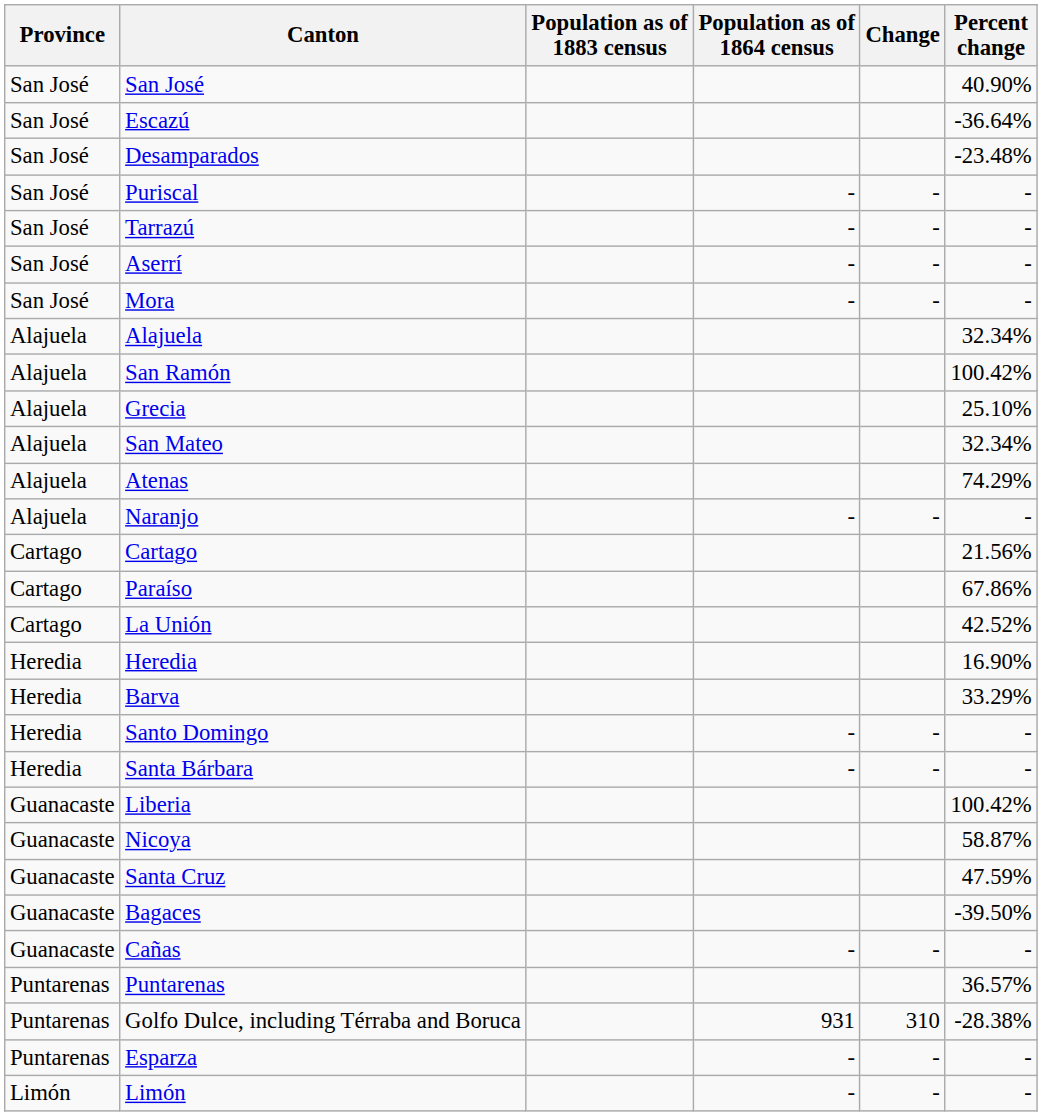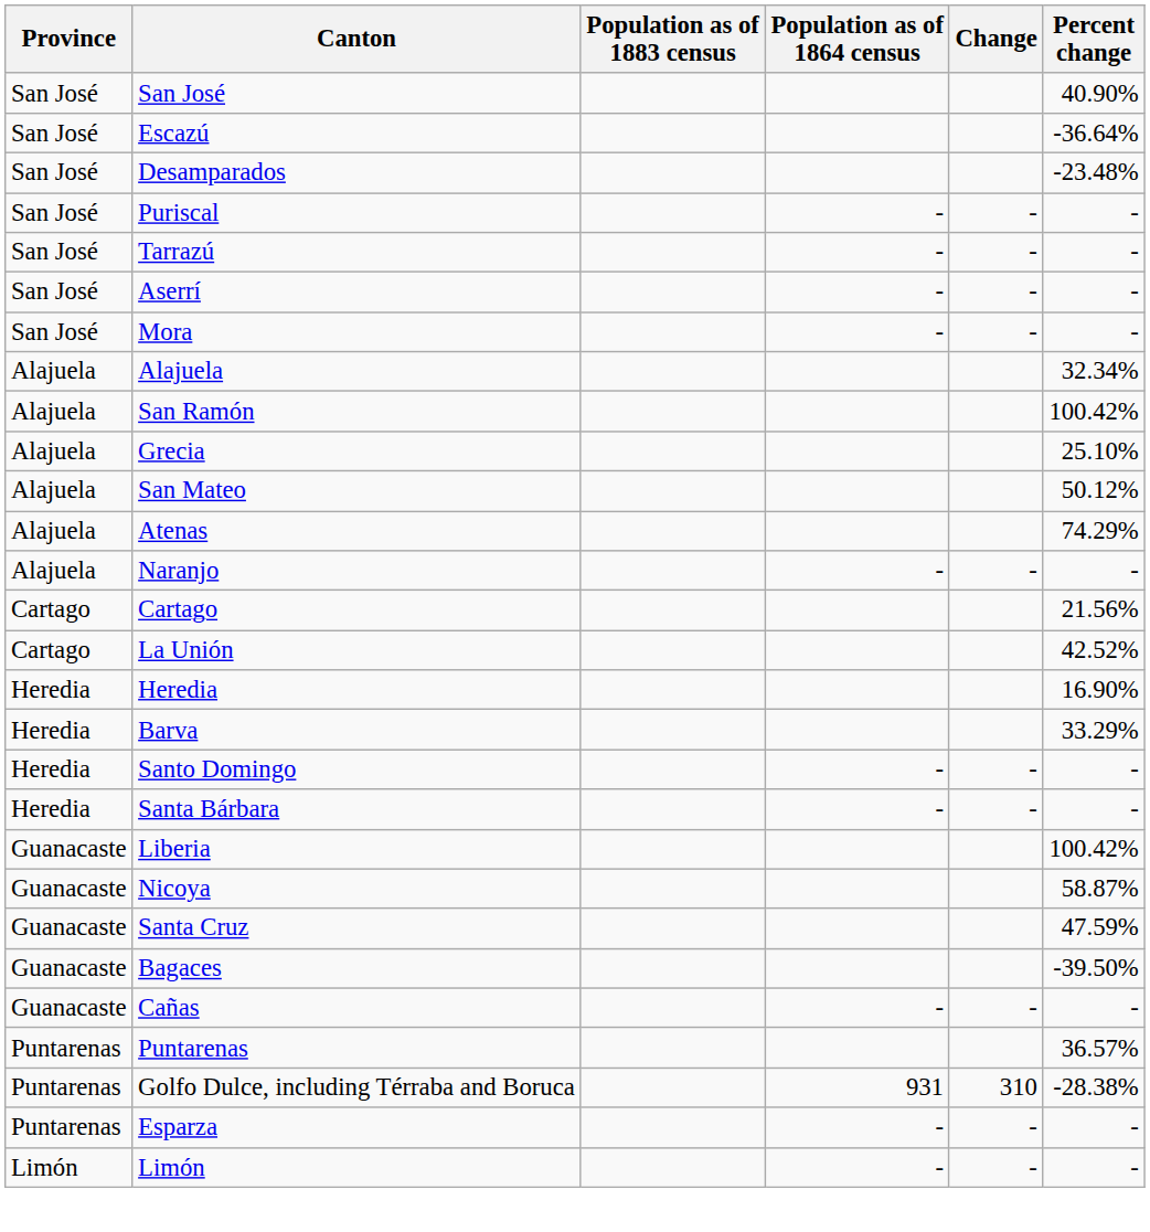San Mateo | Percent change: 32.34% -> 50.12%
- row: Cartago | Paraíso | 67.86%
